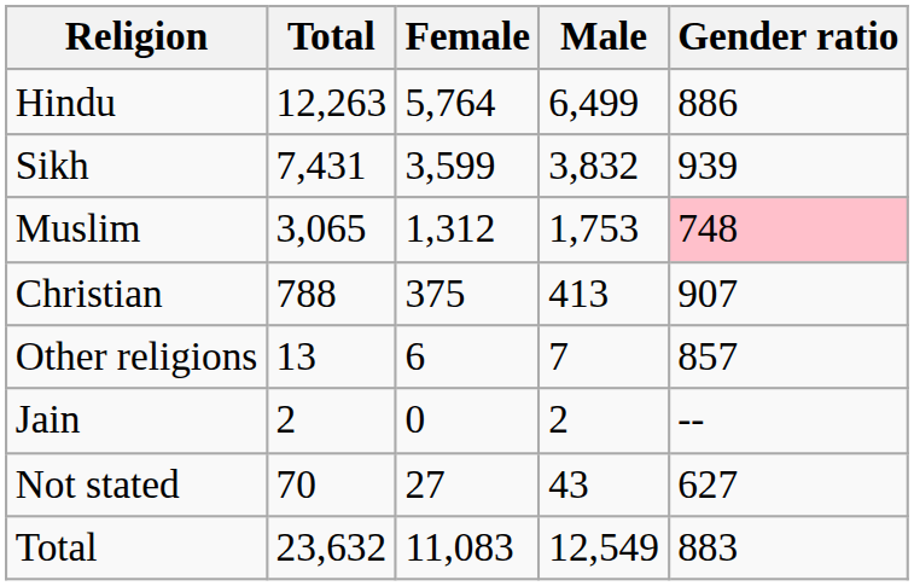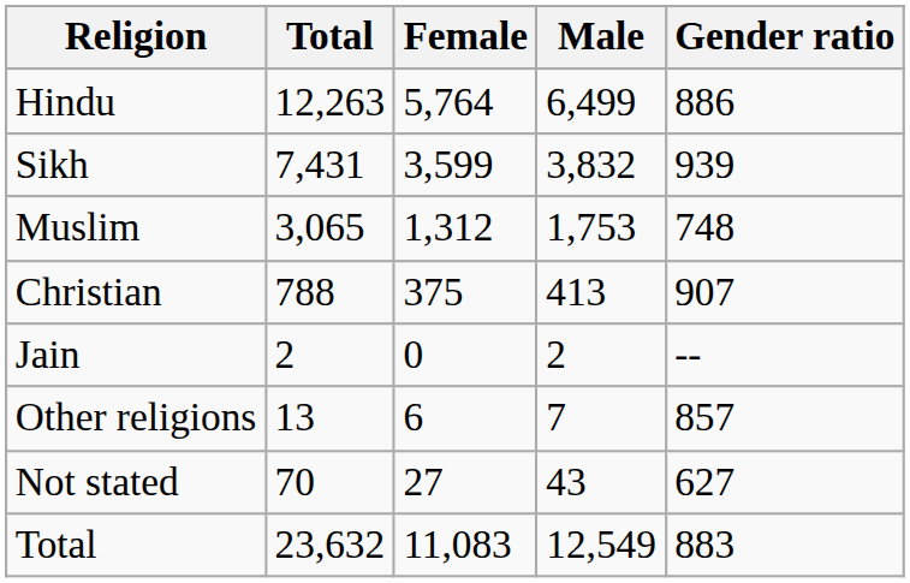Muslim | Gender ratio: pink background -> no background
rows swapped: Jain <-> Other religions
